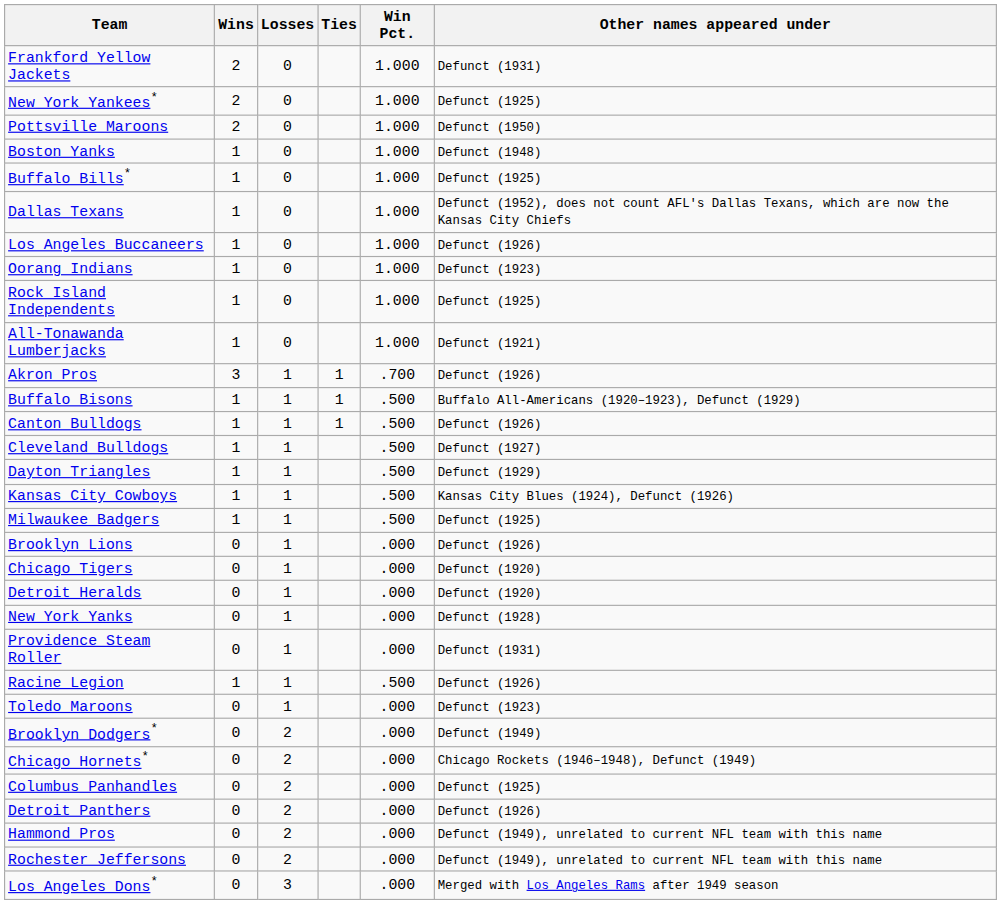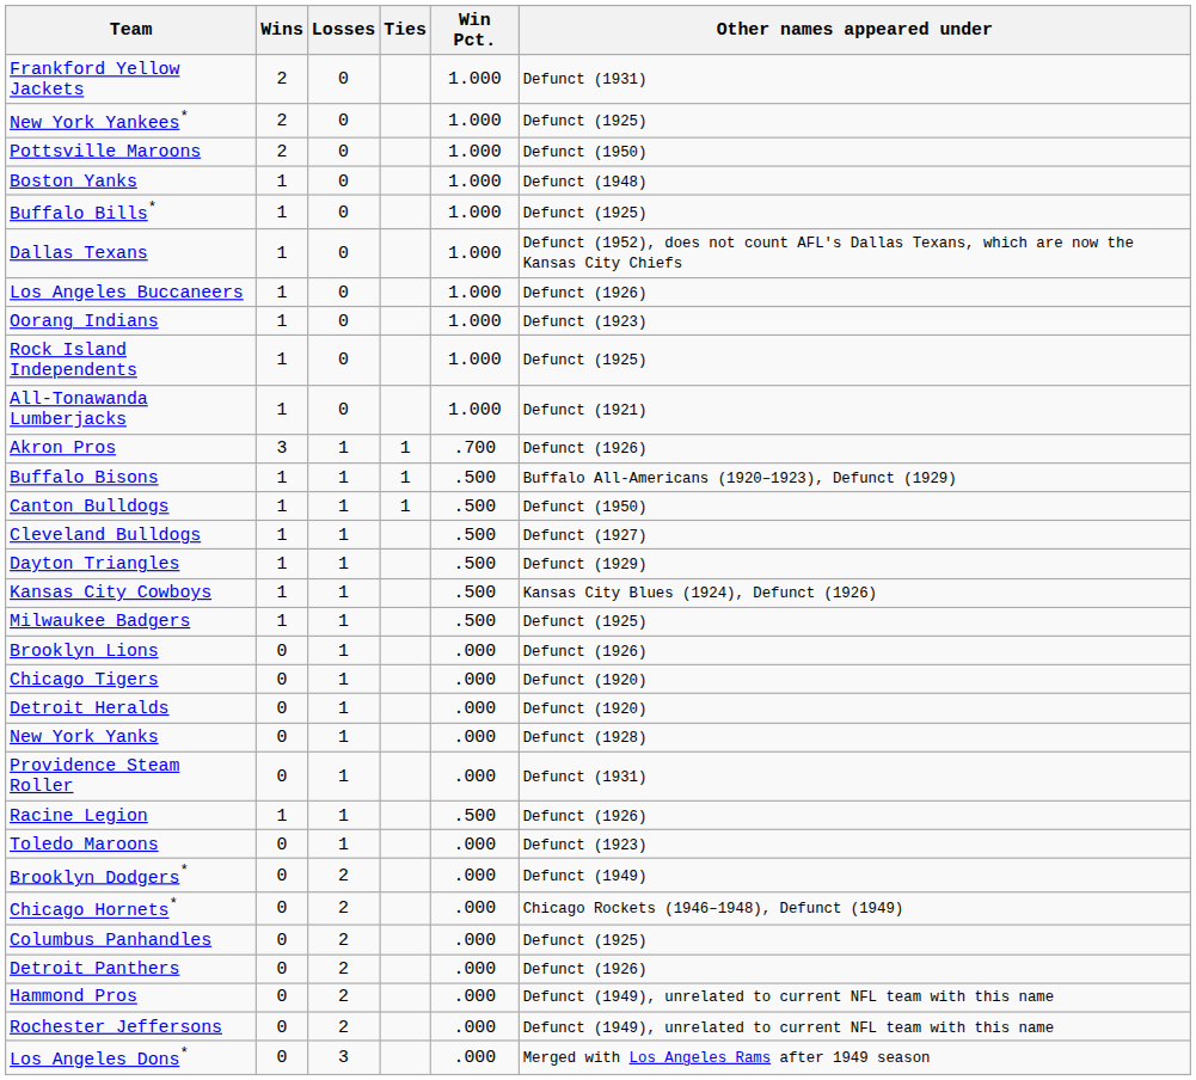Canton Bulldogs | Other names appeared under: Defunct (1926) -> Defunct (1950)
